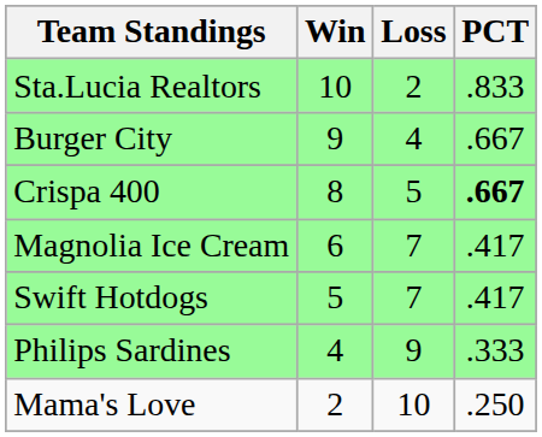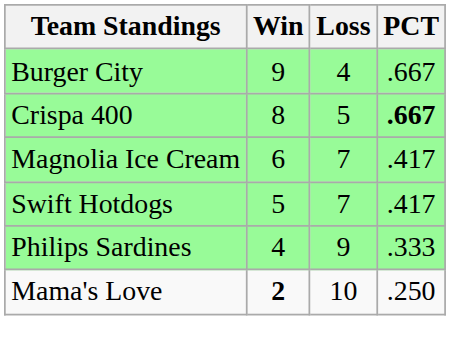- row: Sta.Lucia Realtors | 10 | 2 | .833
Mama's Love | Win: normal -> bold
